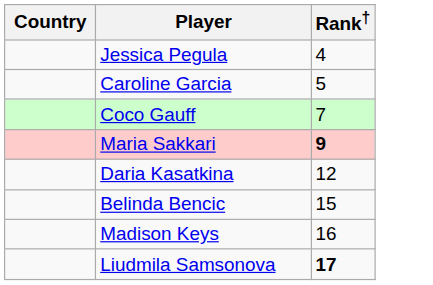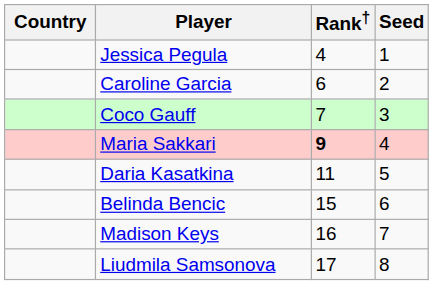+ column: Seed | 1 | 2 | 3 | 4 | 5 | 6 | 7 | 8
Caroline Garcia | Rank†: 5 -> 6
Daria Kasatkina | Rank†: 12 -> 11
Liudmila Samsonova | Rank†: bold -> normal
